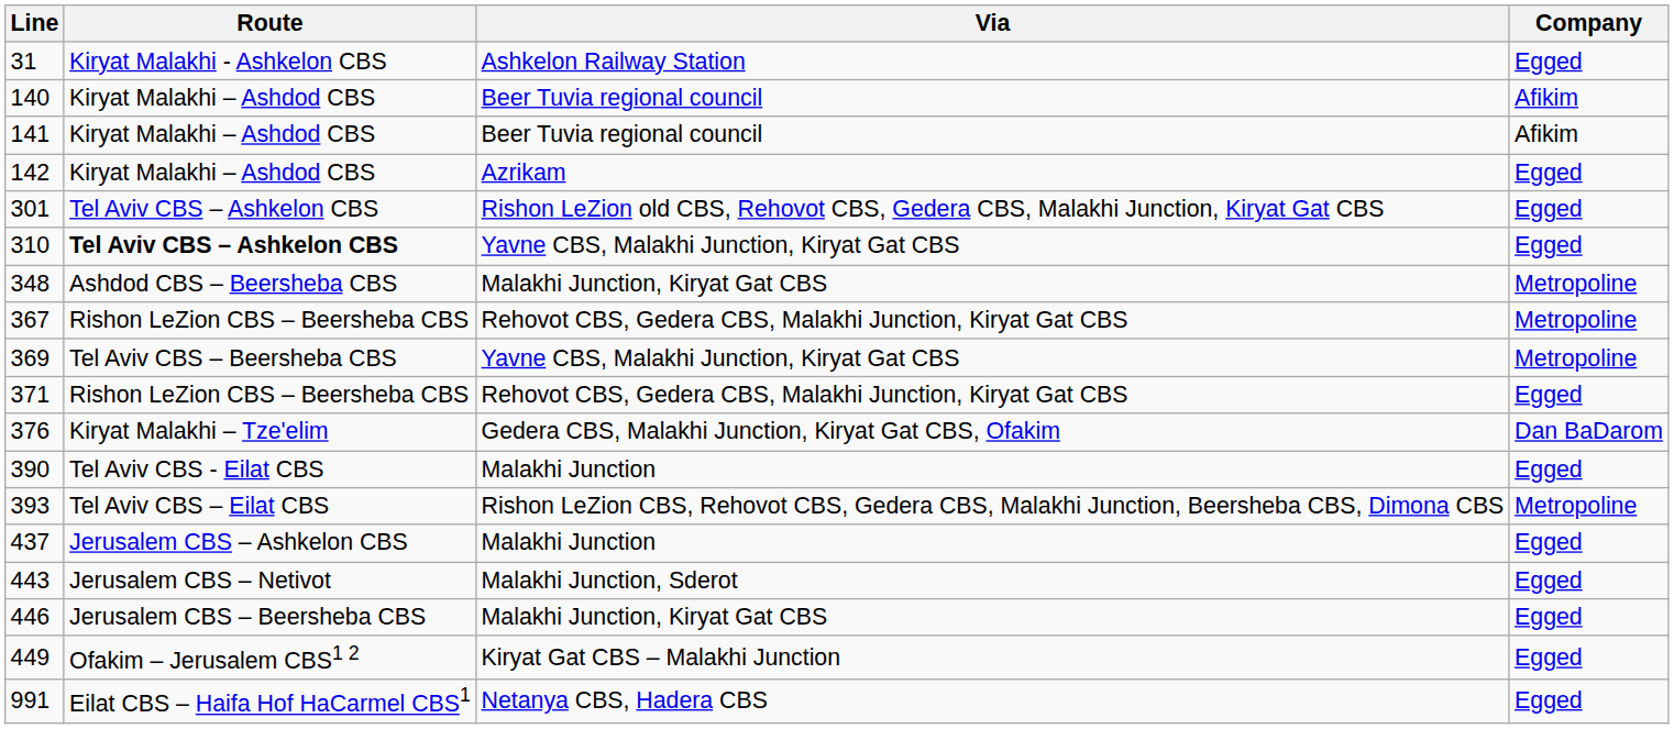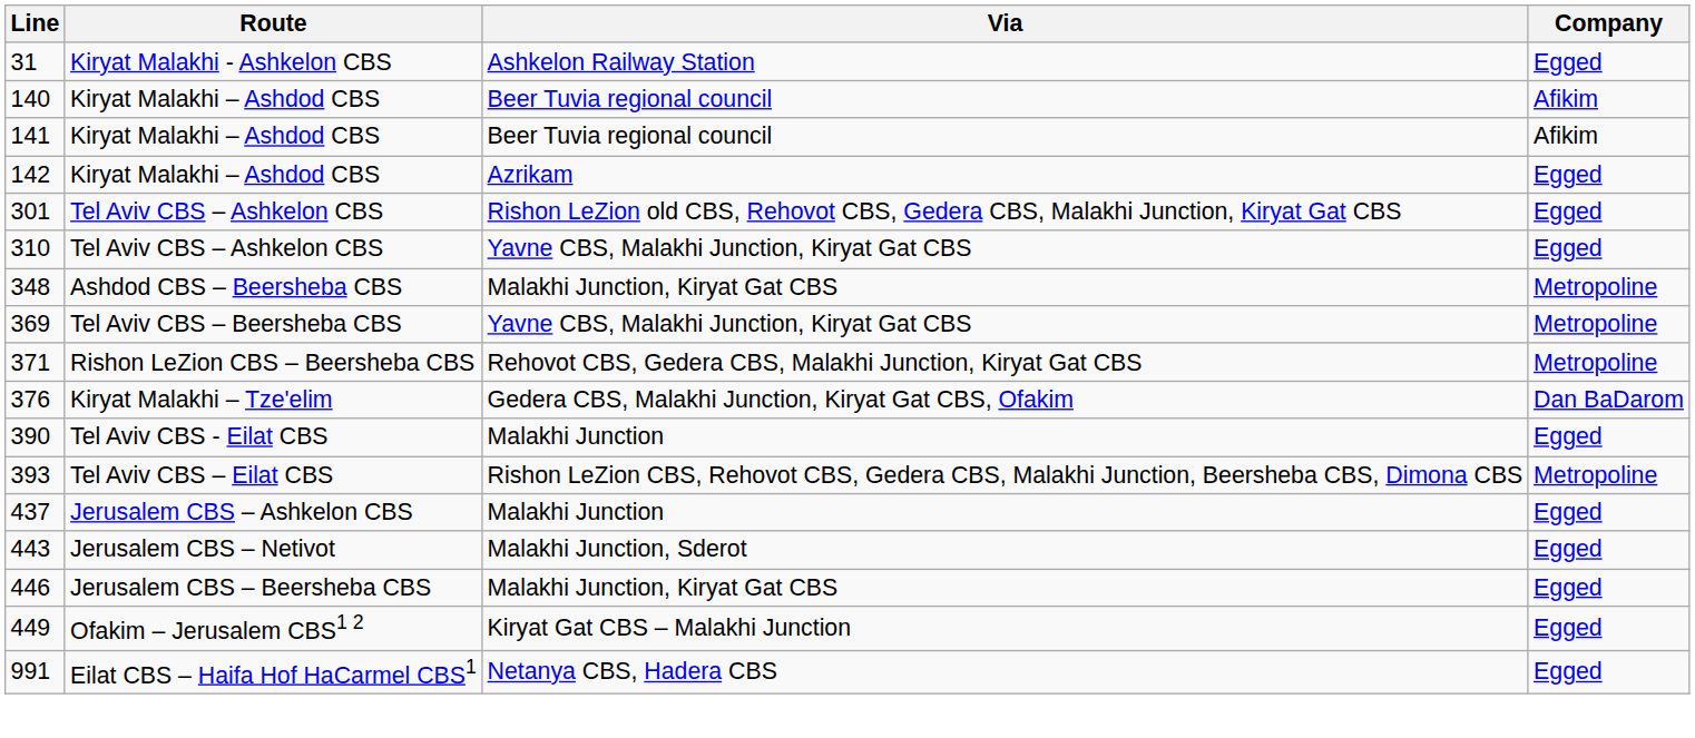310 | Route: bold -> normal
- row: 367 | Rishon LeZion CBS – Beersheba CBS | Rehovot CBS, Gedera CBS, Malakhi Junction, Kiryat Gat CBS | Metropoline
371 | Company: Egged -> Metropoline
